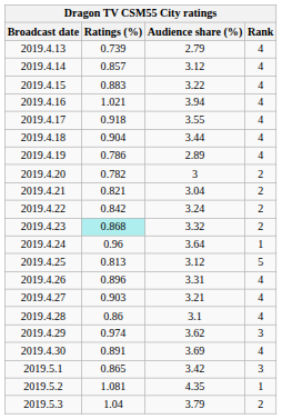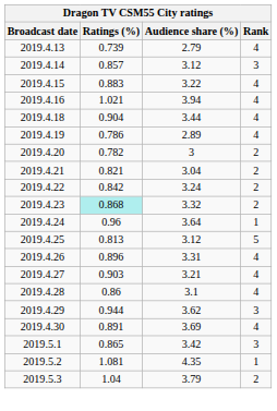2019.4.14 | Rank: 4 -> 3
- row: 2019.4.17 | 0.918 | 3.55 | 4
2019.4.29 | Ratings (%): 0.974 -> 0.944
